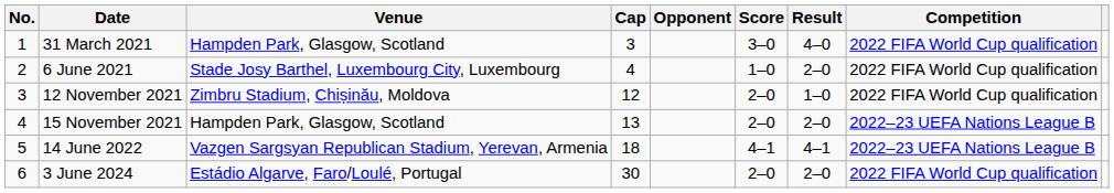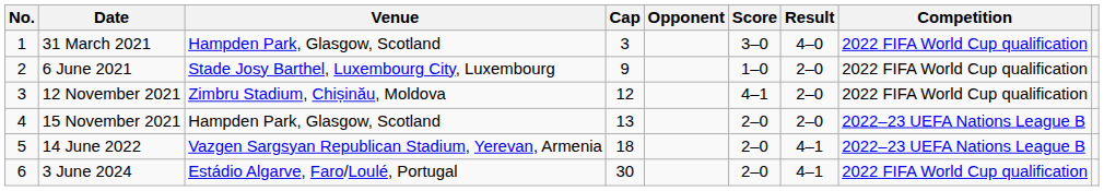6 June 2021 | Cap: 4 -> 9
12 November 2021 | Score: 2–0 -> 4–1
12 November 2021 | Result: 1–0 -> 2–0
14 June 2022 | Score: 4–1 -> 2–0
3 June 2024 | Result: 2–0 -> 4–1
